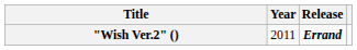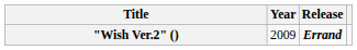"Wish Ver.2" () | Year: 2011 -> 2009
